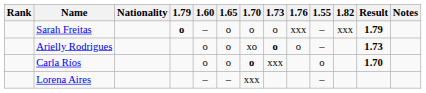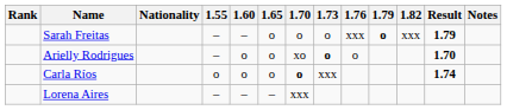columns swapped: 1.55 <-> 1.79
Arielly Rodrigues | Result: 1.73 -> 1.70
Carla Ríos | Result: 1.70 -> 1.74
